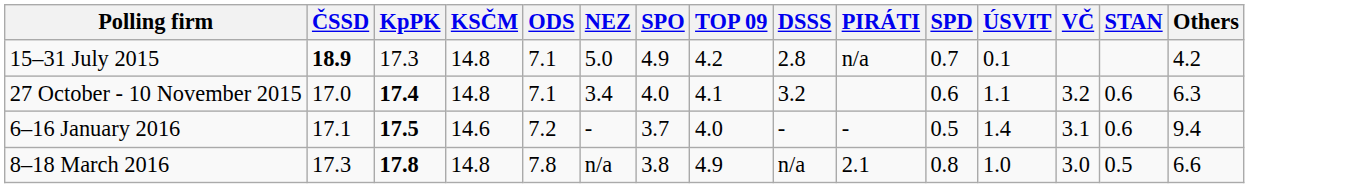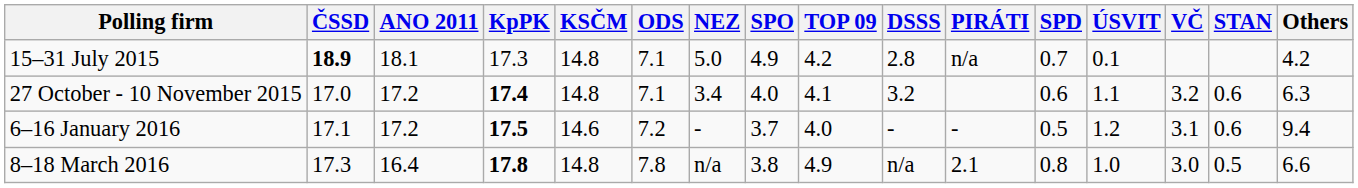+ column: ANO 2011 | 18.1 | 17.2 | 17.2 | 16.4
6–16 January 2016 | ÚSVIT: 1.4 -> 1.2
